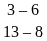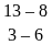rows swapped: 3 – 6 <-> 13 – 8
